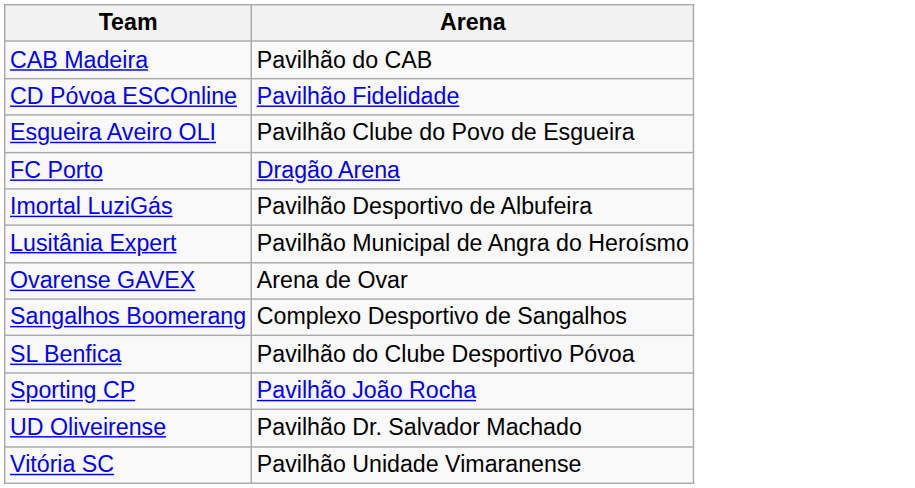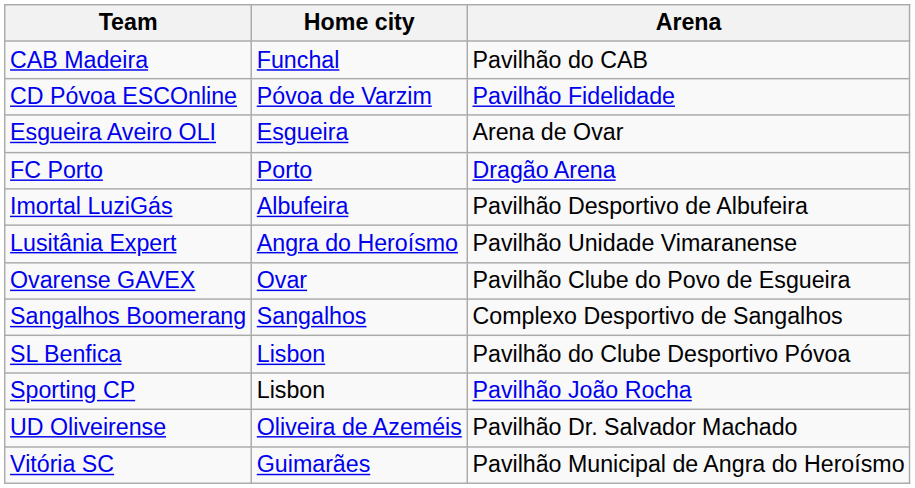+ column: Home city | Funchal | Póvoa de Varzim | Esgueira | Porto | Albufeira | Angra do Heroísmo | Ovar | Sangalhos | Lisbon | Lisbon | Oliveira de Azeméis | Guimarães
Esgueira Aveiro OLI | Arena: Pavilhão Clube do Povo de Esgueira -> Arena de Ovar
Lusitânia Expert | Arena: Pavilhão Municipal de Angra do Heroísmo -> Pavilhão Unidade Vimaranense
Ovarense GAVEX | Arena: Arena de Ovar -> Pavilhão Clube do Povo de Esgueira
Vitória SC | Arena: Pavilhão Unidade Vimaranense -> Pavilhão Municipal de Angra do Heroísmo
